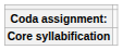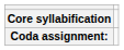rows swapped: Core syllabification <-> Coda assignment:
